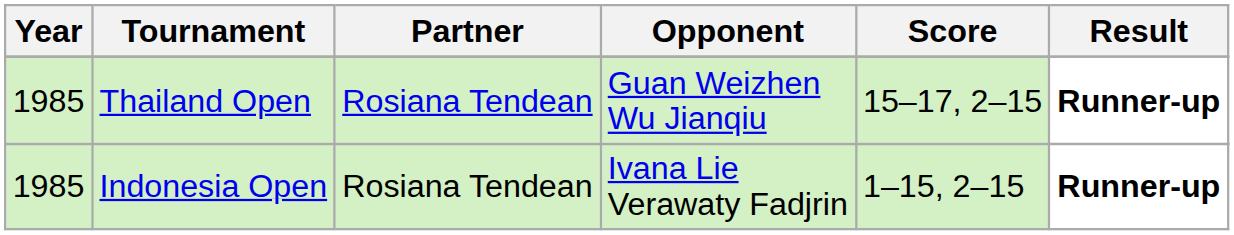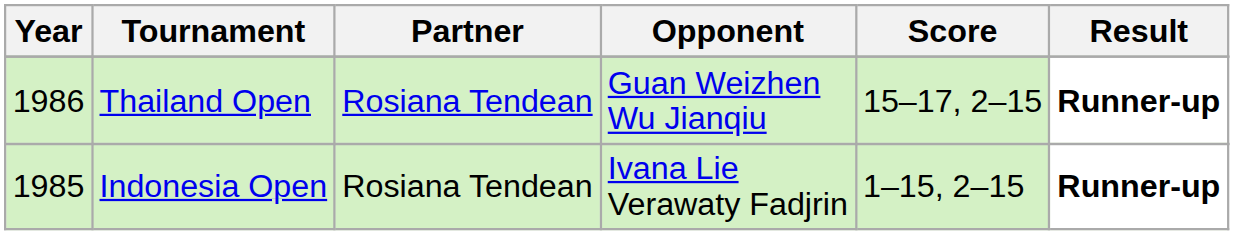Thailand Open | Year: 1985 -> 1986
